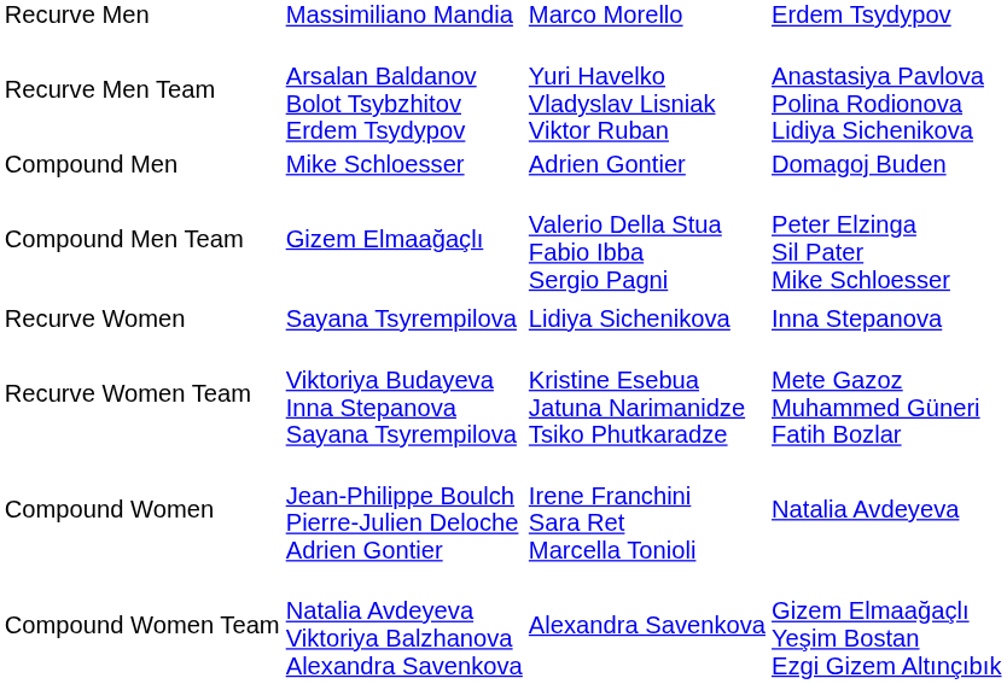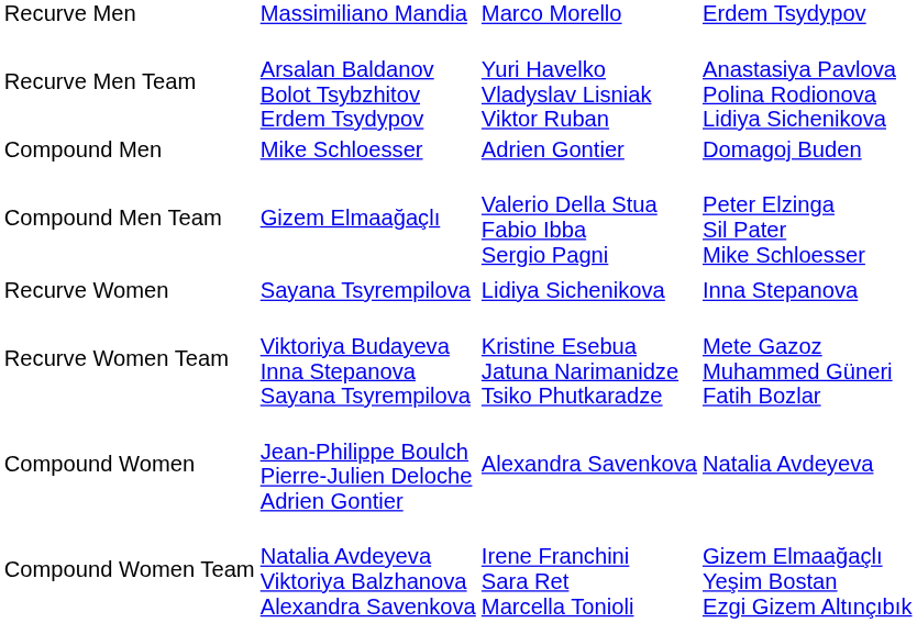Compound Women | column 3: Irene Franchini Sara Ret Marcella Tonioli -> Alexandra Savenkova
Compound Women Team | column 3: Alexandra Savenkova -> Irene Franchini Sara Ret Marcella Tonioli
